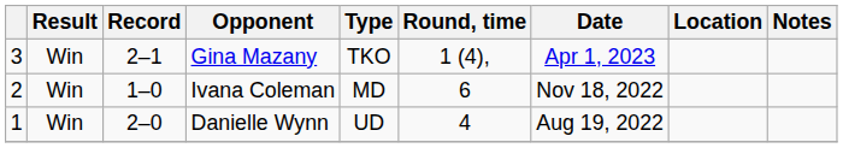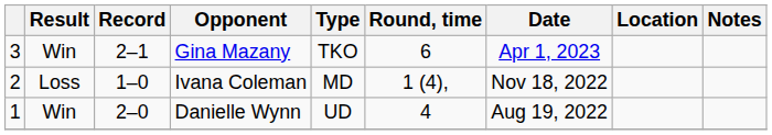Gina Mazany | Round, time: 1 (4), -> 6
Ivana Coleman | Result: Win -> Loss
Ivana Coleman | Round, time: 6 -> 1 (4),
